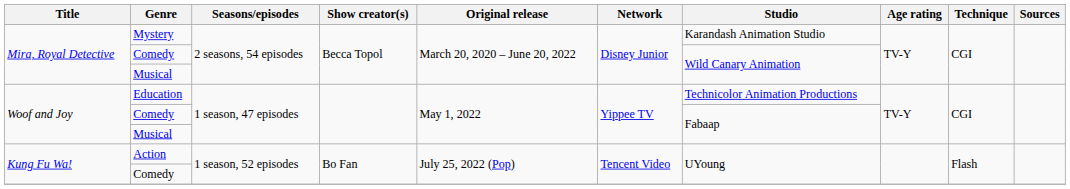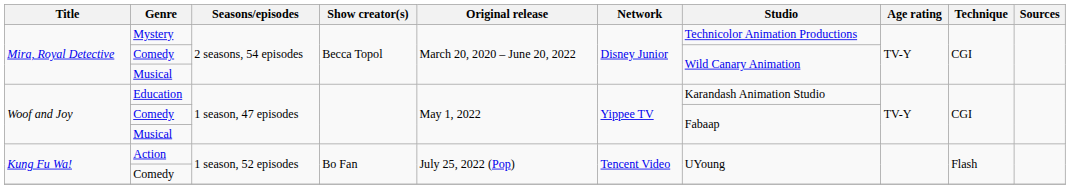Mystery | Studio: Karandash Animation Studio -> Technicolor Animation Productions
Education | Studio: Technicolor Animation Productions -> Karandash Animation Studio
